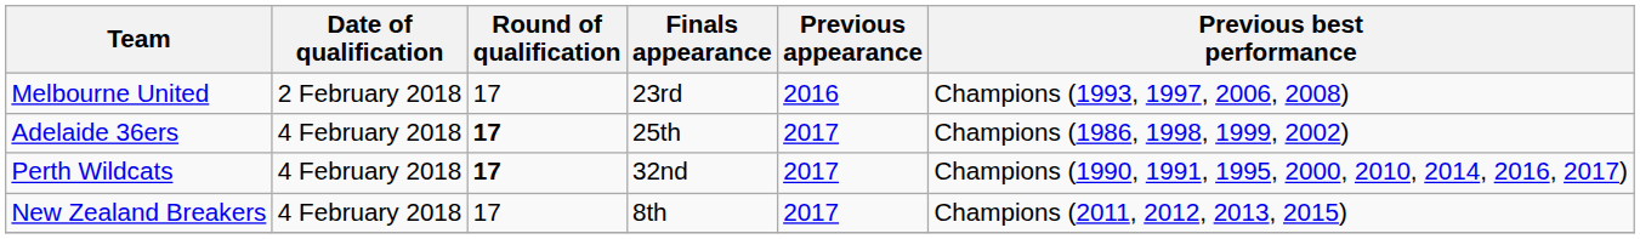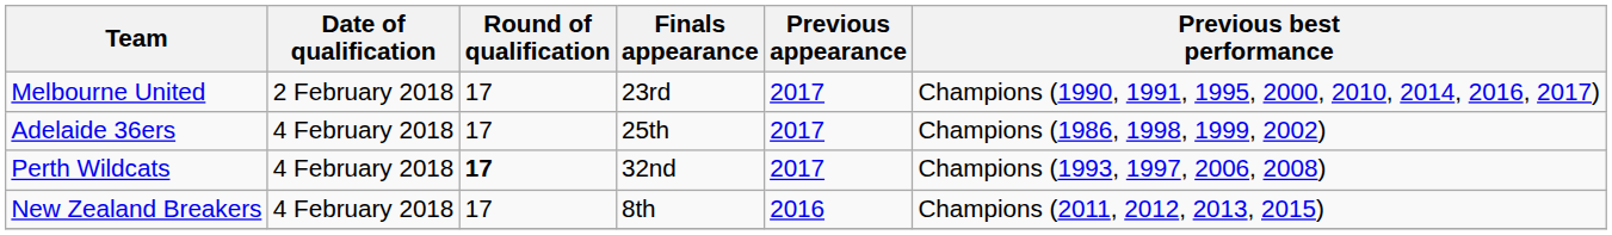Melbourne United | Previous appearance: 2016 -> 2017
Melbourne United | Previous best performance: Champions (1993, 1997, 2006, 2008) -> Champions (1990, 1991, 1995, 2000, 2010, 2014, 2016, 2017)
Adelaide 36ers | Round of qualification: bold -> normal
Perth Wildcats | Previous best performance: Champions (1990, 1991, 1995, 2000, 2010, 2014, 2016, 2017) -> Champions (1993, 1997, 2006, 2008)
New Zealand Breakers | Previous appearance: 2017 -> 2016
